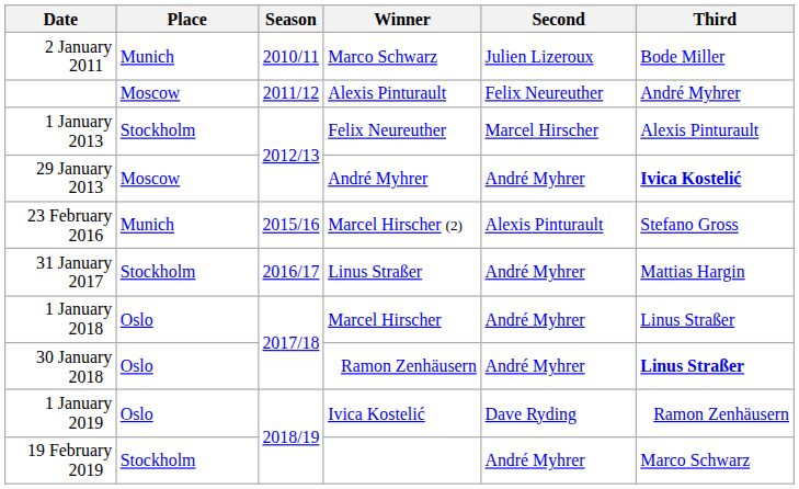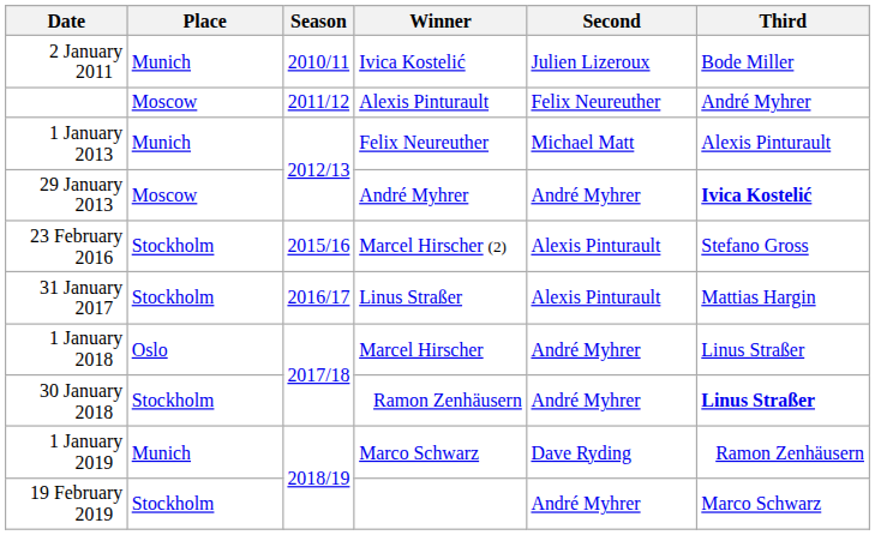2 January 2011 | Winner: Marco Schwarz -> Ivica Kostelić
1 January 2013 | Place: Stockholm -> Munich
1 January 2013 | Second: Marcel Hirscher -> Michael Matt
23 February 2016 | Place: Munich -> Stockholm
31 January 2017 | Second: André Myhrer -> Alexis Pinturault
30 January 2018 | Place: Oslo -> Stockholm
1 January 2019 | Place: Oslo -> Munich
1 January 2019 | Winner: Ivica Kostelić -> Marco Schwarz
